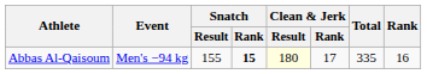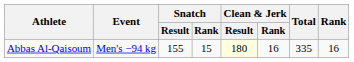Abbas Al-Qaisoum | Snatch / Rank: bold -> normal
Abbas Al-Qaisoum | Clean & Jerk / Rank: 17 -> 16
